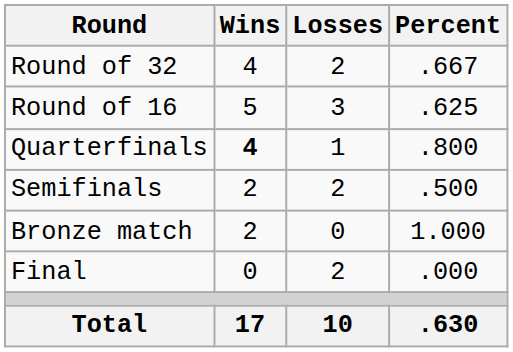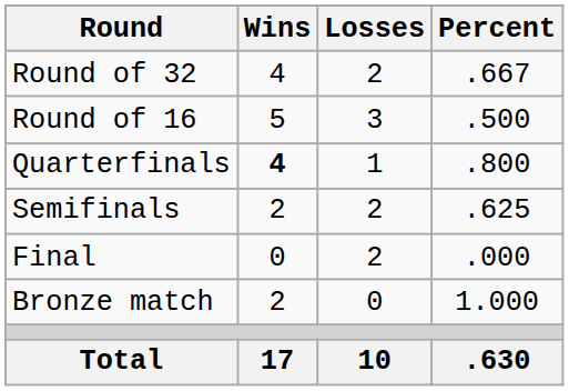Round of 16 | Percent: .625 -> .500
Semifinals | Percent: .500 -> .625
rows swapped: Final <-> Bronze match
